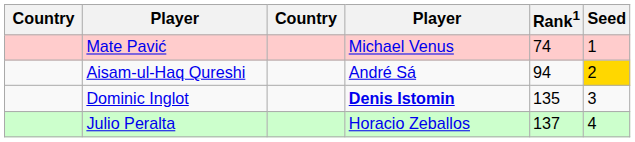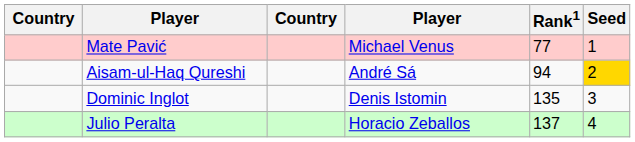Mate Pavić | Rank1: 74 -> 77
Dominic Inglot | column 4: bold -> normal
